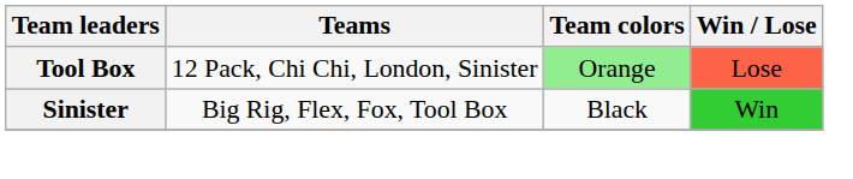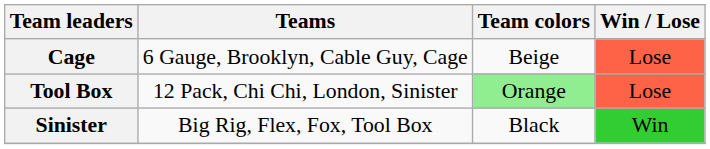+ row: Cage | 6 Gauge, Brooklyn, Cable Guy, Cage | Beige | Lose
